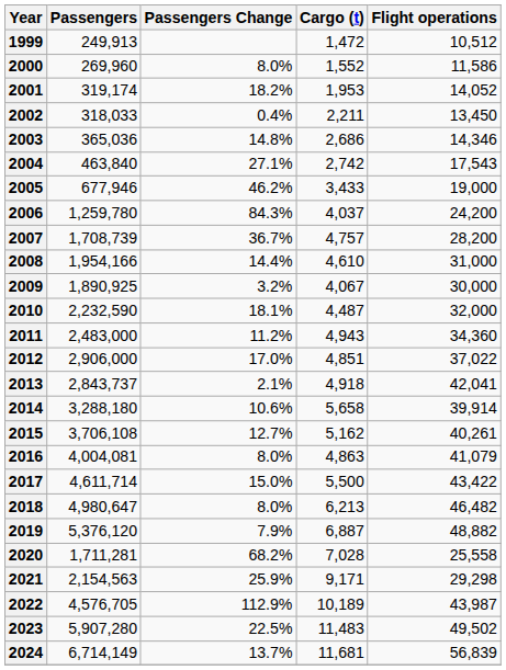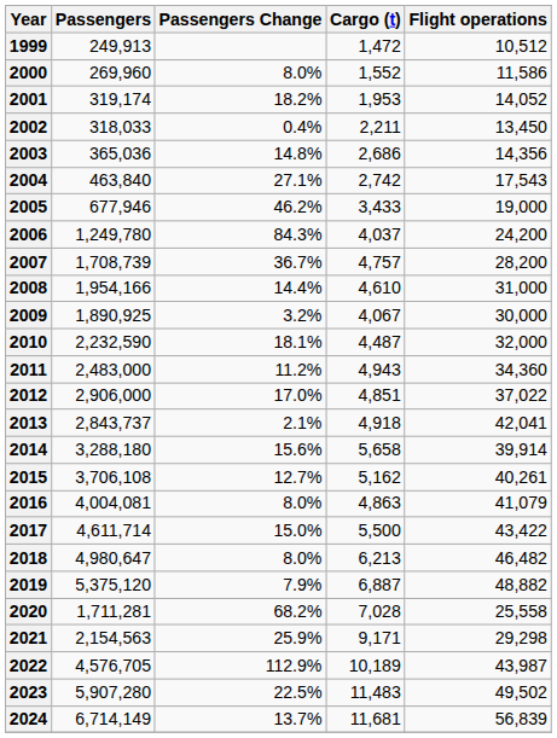2003 | Flight operations: 14,346 -> 14,356
2006 | Passengers: 1,259,780 -> 1,249,780
2014 | Passengers Change: 10.6% -> 15.6%
2019 | Passengers: 5,376,120 -> 5,375,120
